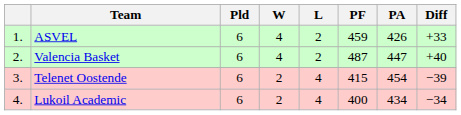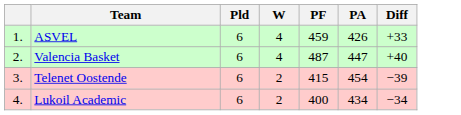- column: L | 2 | 2 | 4 | 4
